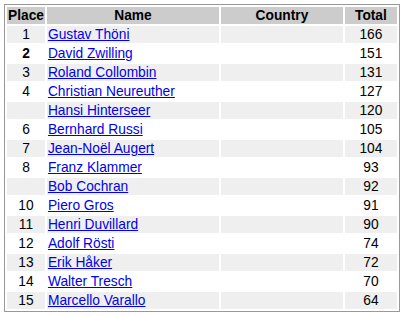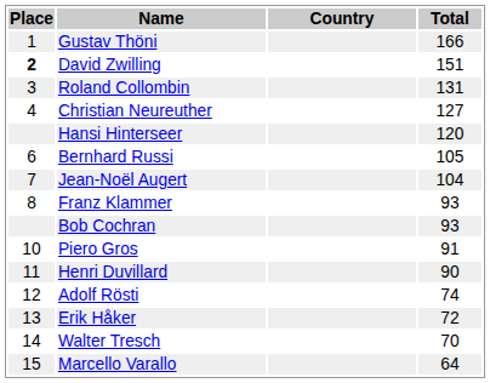Bob Cochran | Total: 92 -> 93
